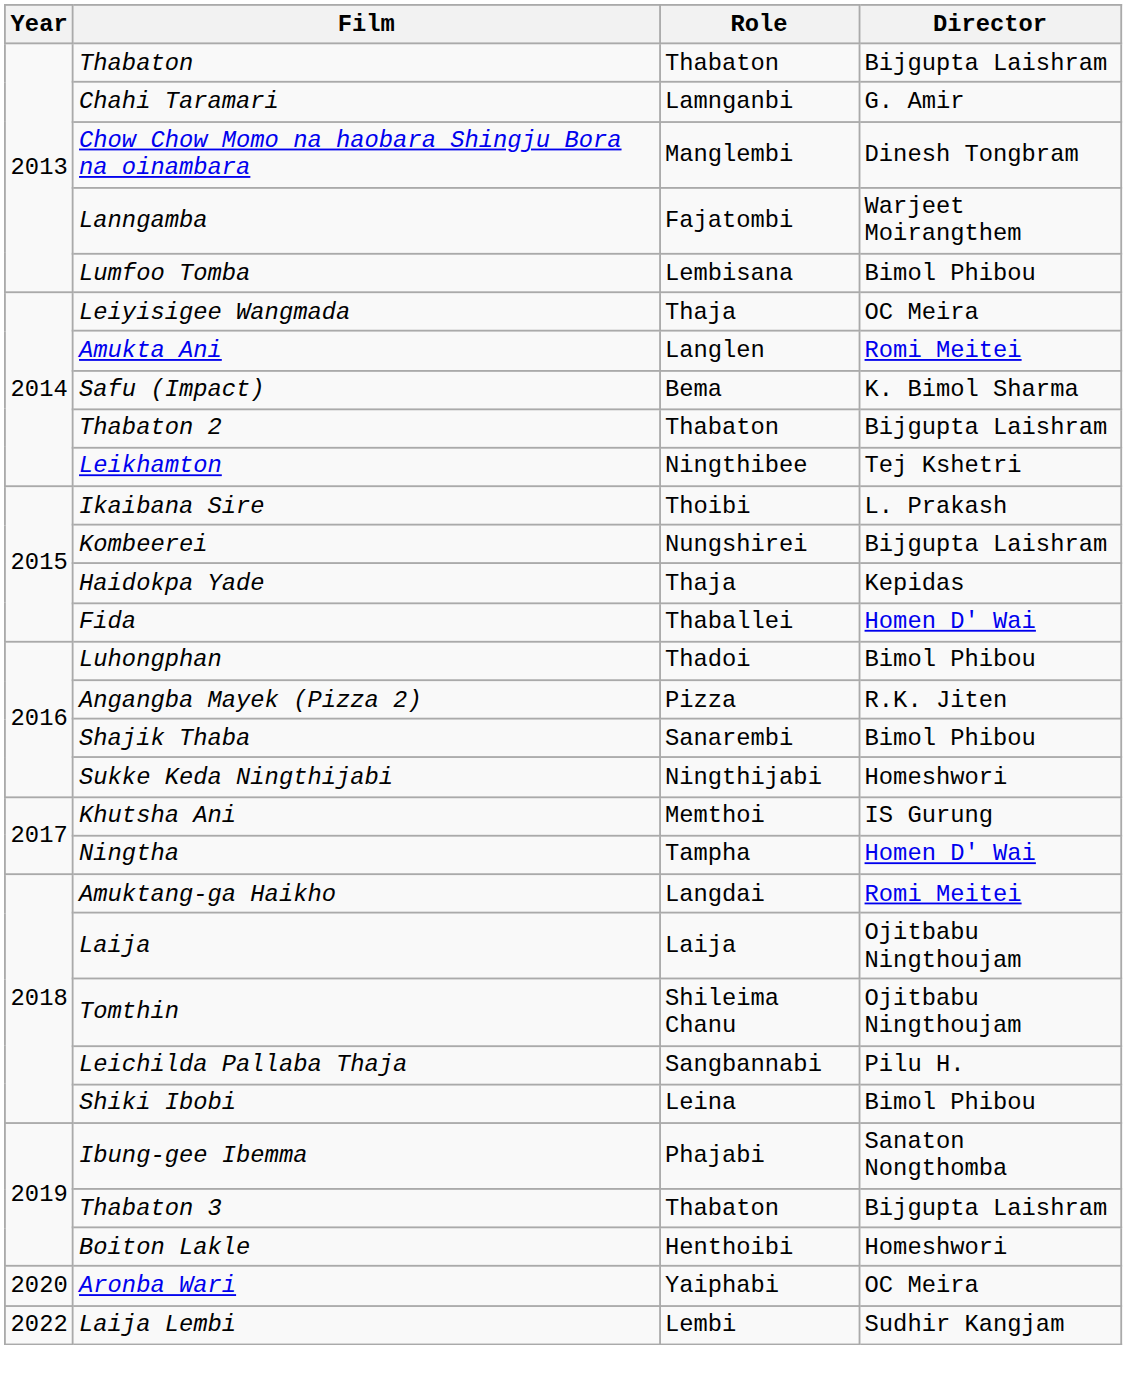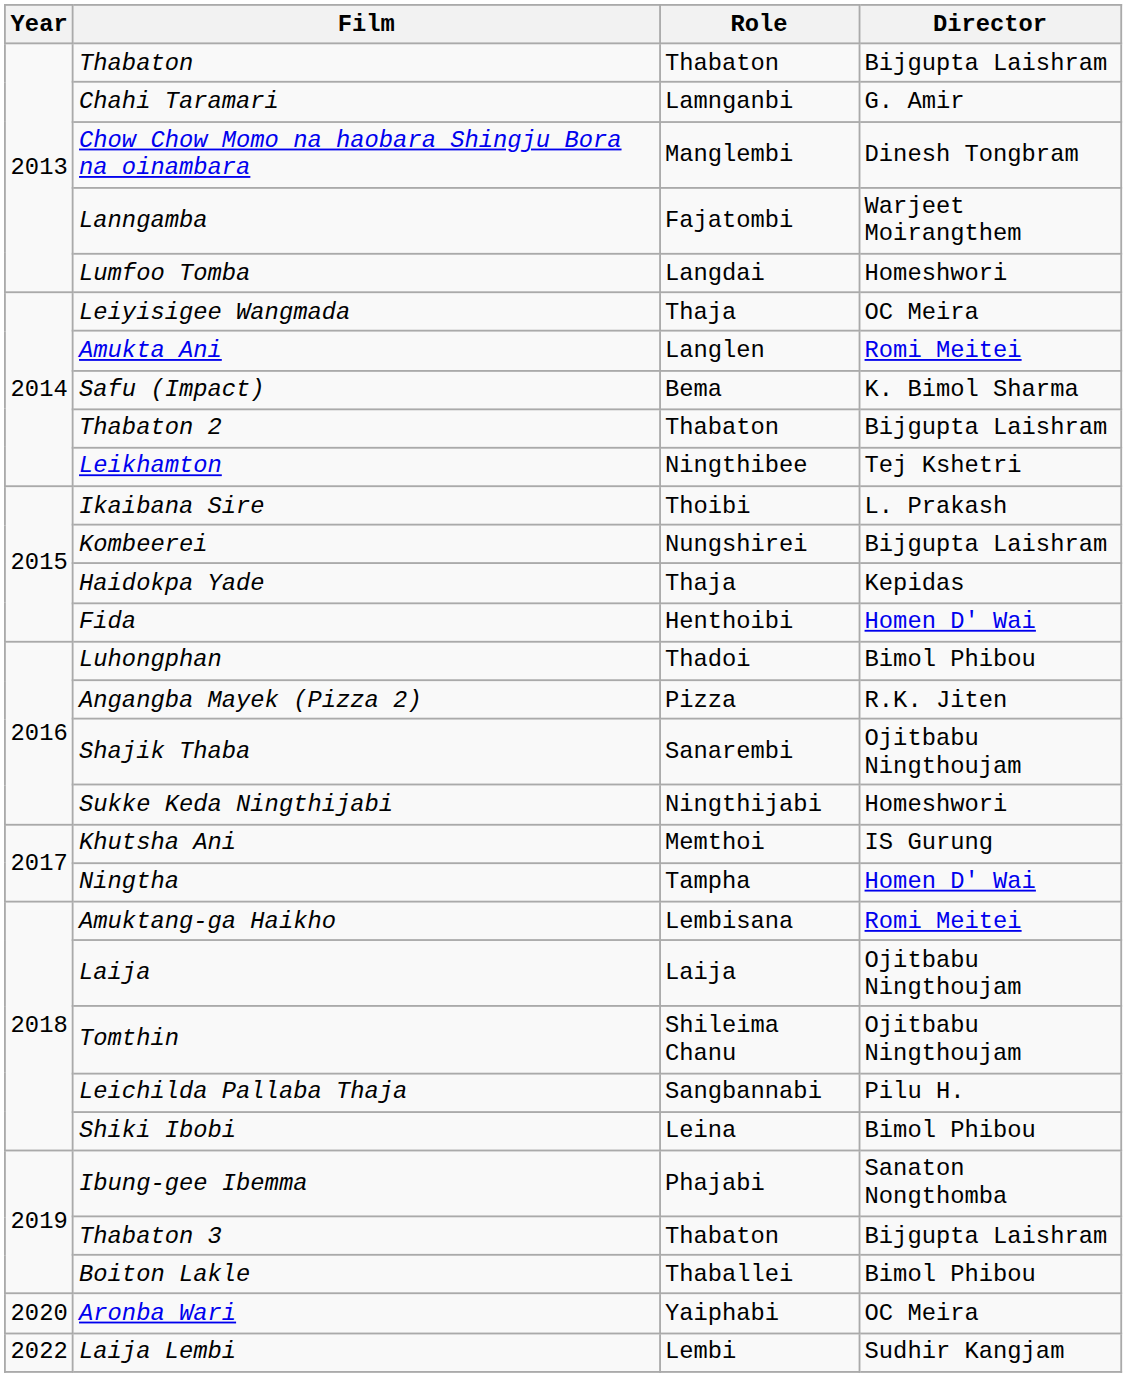Lumfoo Tomba | Role: Lembisana -> Langdai
Lumfoo Tomba | Director: Bimol Phibou -> Homeshwori
Fida | Role: Thaballei -> Henthoibi
Shajik Thaba | Director: Bimol Phibou -> Ojitbabu Ningthoujam
Amuktang-ga Haikho | Role: Langdai -> Lembisana
Boiton Lakle | Role: Henthoibi -> Thaballei
Boiton Lakle | Director: Homeshwori -> Bimol Phibou
